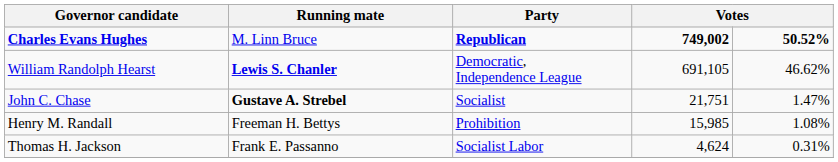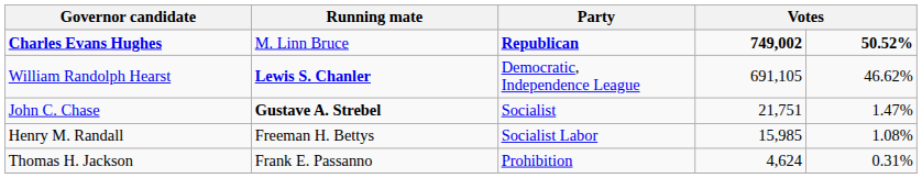Henry M. Randall | Party: Prohibition -> Socialist Labor
Thomas H. Jackson | Party: Socialist Labor -> Prohibition
